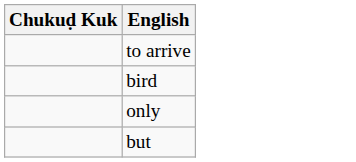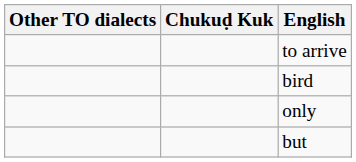+ column: Other TO dialects
